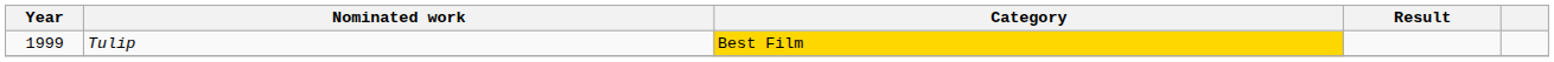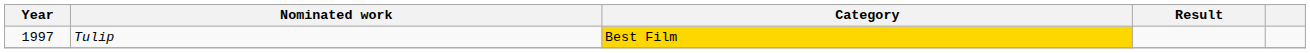Tulip | Year: 1999 -> 1997
